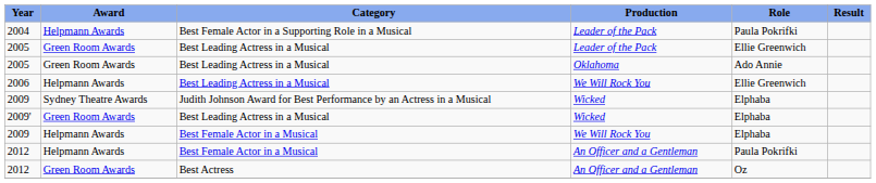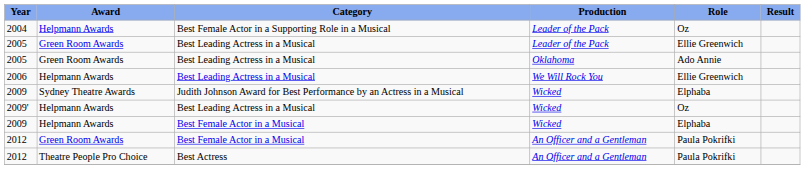2004 | Role: Paula Pokrifki -> Oz
2009' | Award: Green Room Awards -> Helpmann Awards
2009' | Role: Elphaba -> Oz
2009 / Best Female Actor in a Musical | Production: We Will Rock You -> Wicked
2012 / Best Female Actor in a Musical | Award: Helpmann Awards -> Green Room Awards
2012 / Best Actress | Award: Green Room Awards -> Theatre People Pro Choice
2012 / Best Actress | Role: Oz -> Paula Pokrifki
